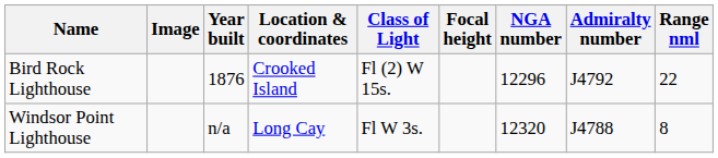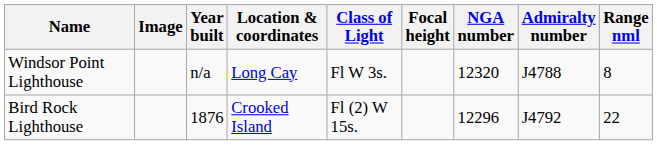rows swapped: Bird Rock Lighthouse <-> Windsor Point Lighthouse
